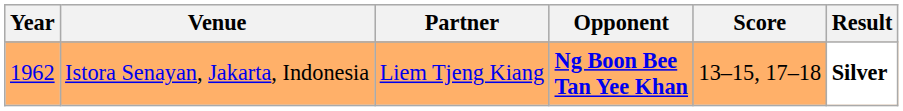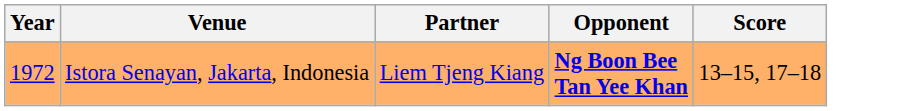- column: Result | Silver
Istora Senayan, Jakarta, Indonesia | Year: 1962 -> 1972
